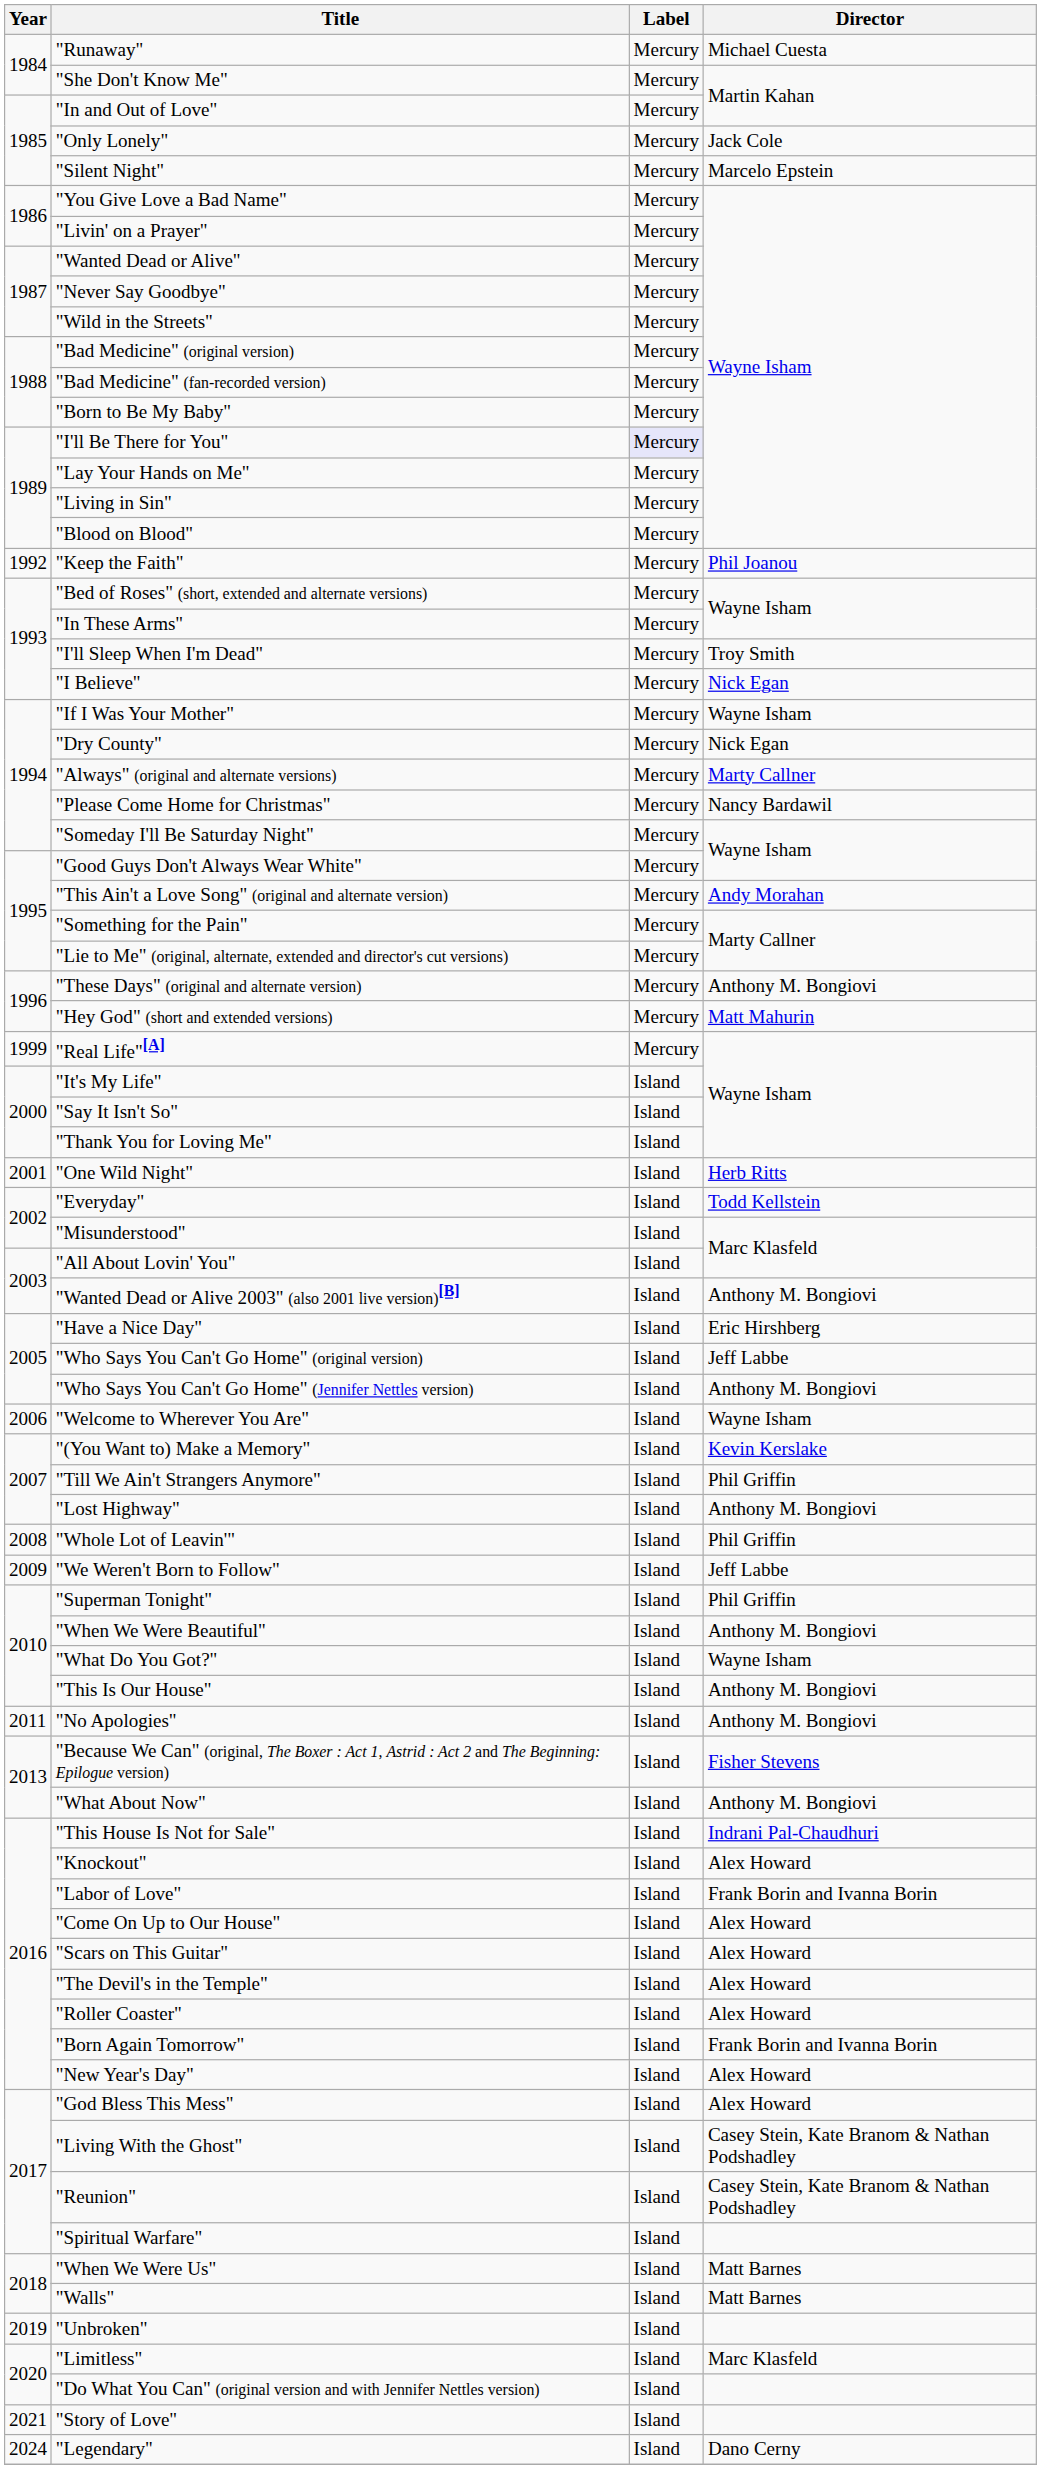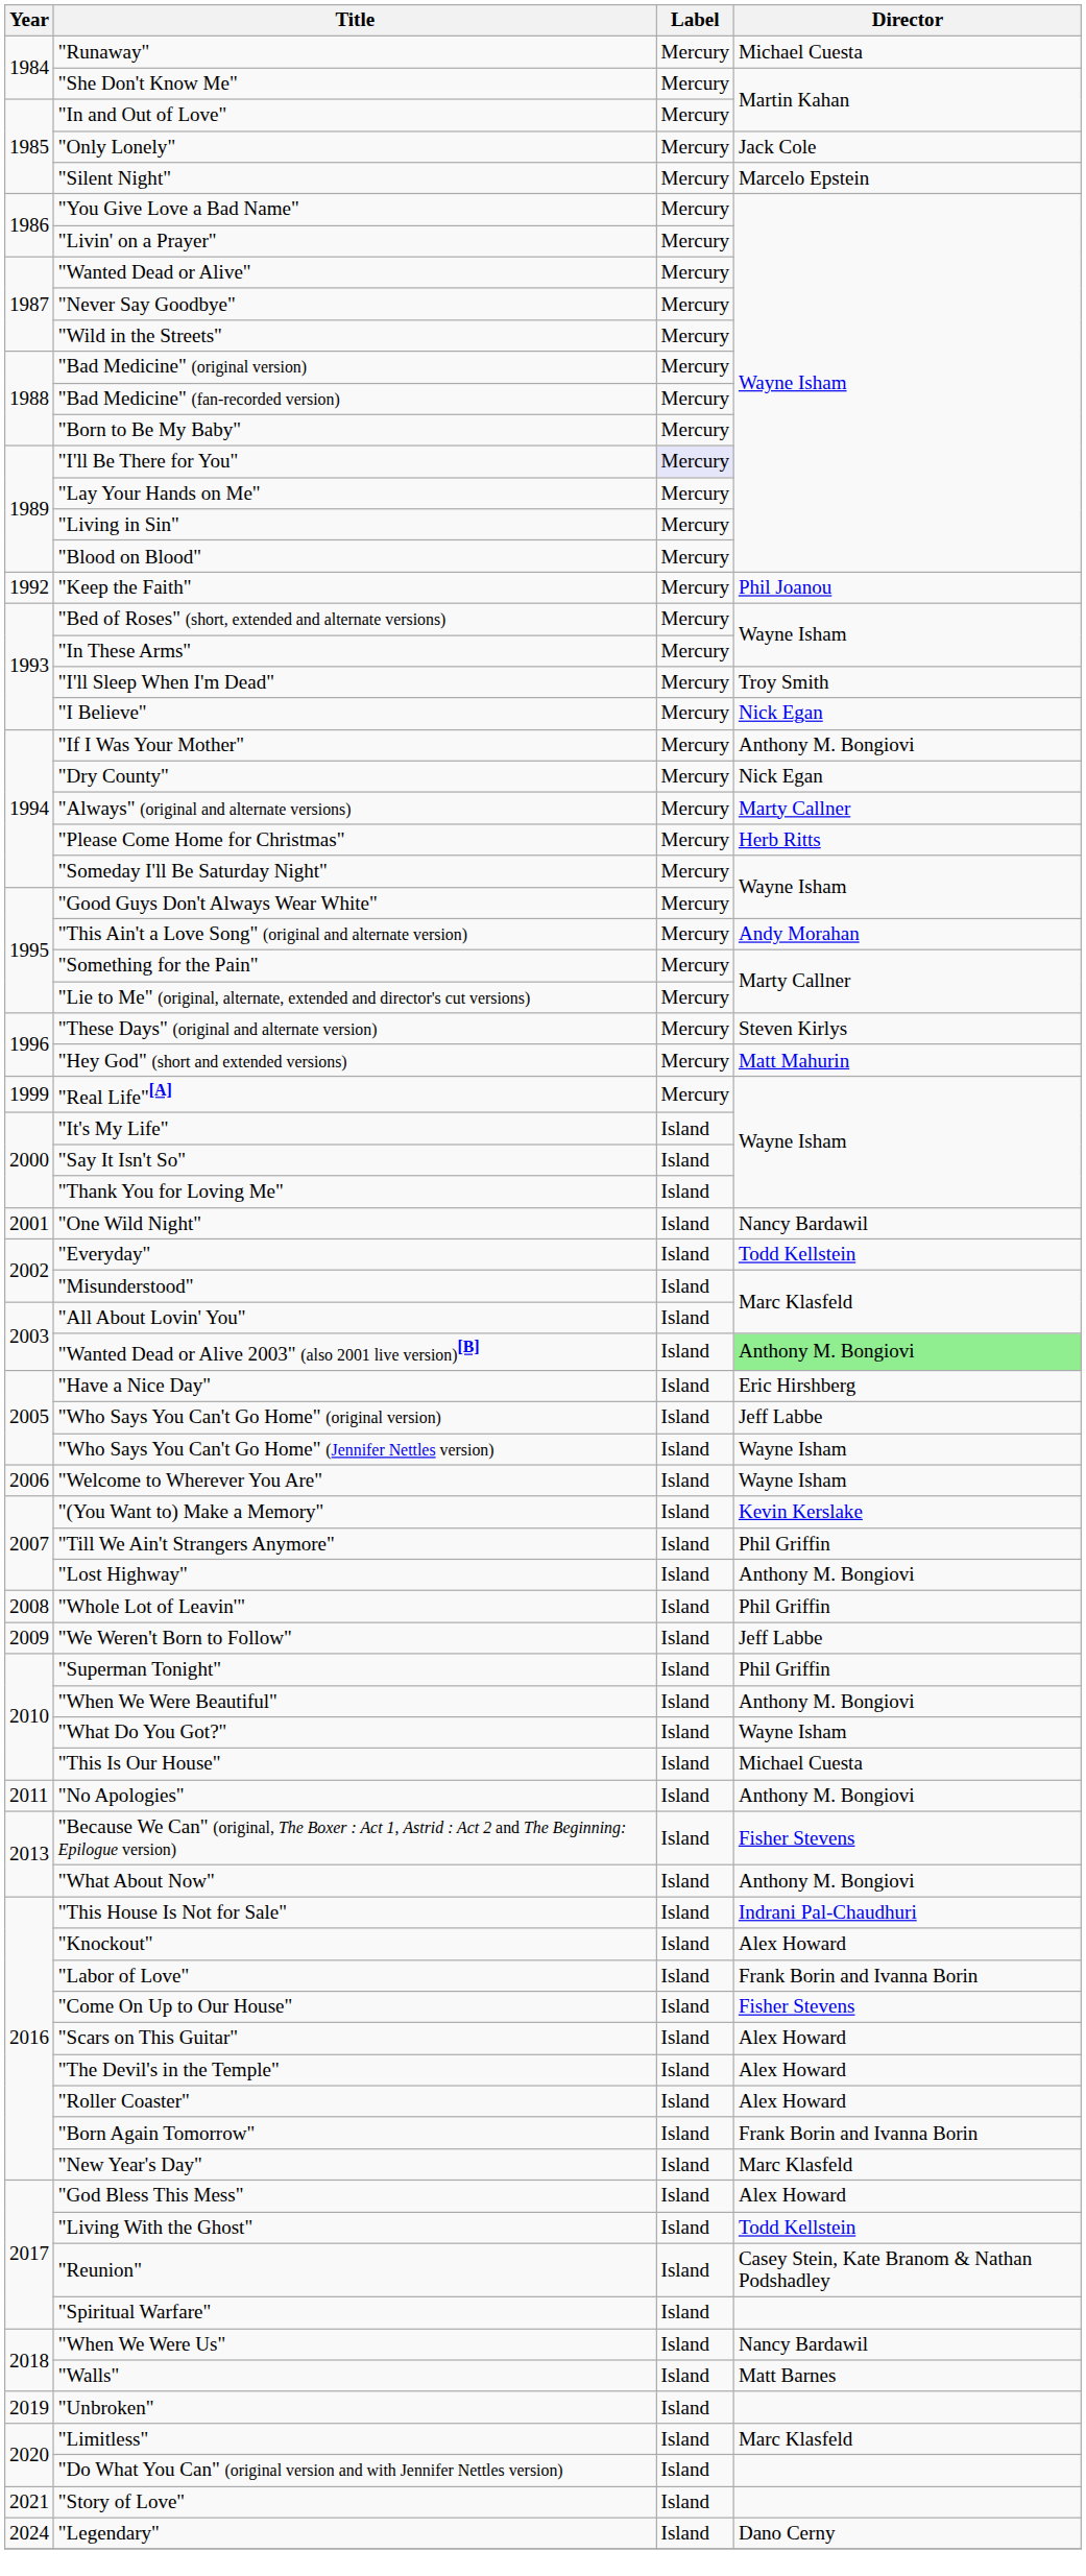"If I Was Your Mother" | Director: Wayne Isham -> Anthony M. Bongiovi
"Please Come Home for Christmas" | Director: Nancy Bardawil -> Herb Ritts
"These Days" (original and alternate version) | Director: Anthony M. Bongiovi -> Steven Kirlys
"One Wild Night" | Director: Herb Ritts -> Nancy Bardawil
"Wanted Dead or Alive 2003" (also 2001 live version)[B] | Director: no background -> lightgreen background
"Who Says You Can't Go Home" (Jennifer Nettles version) | Director: Anthony M. Bongiovi -> Wayne Isham
"This Is Our House" | Director: Anthony M. Bongiovi -> Michael Cuesta
"Come On Up to Our House" | Director: Alex Howard -> Fisher Stevens
"New Year's Day" | Director: Alex Howard -> Marc Klasfeld
"Living With the Ghost" | Director: Casey Stein, Kate Branom & Nathan Podshadley -> Todd Kellstein
"When We Were Us" | Director: Matt Barnes -> Nancy Bardawil
